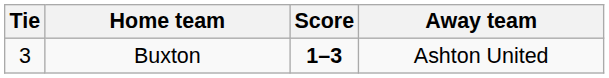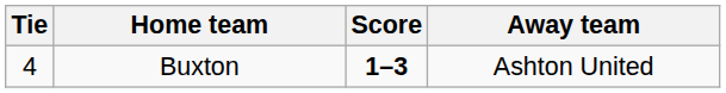Buxton | Tie: 3 -> 4
